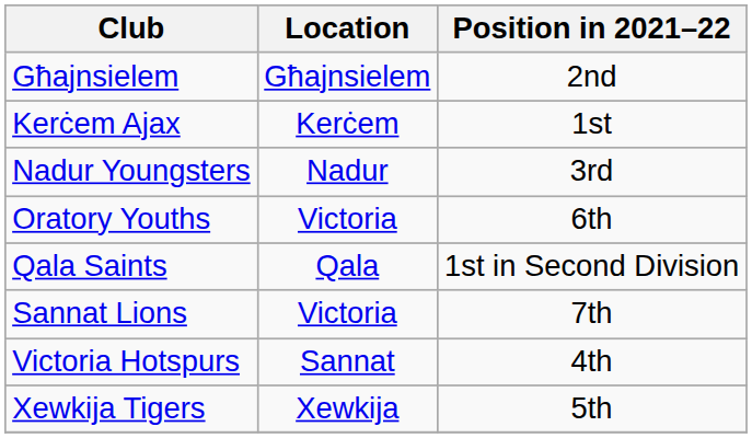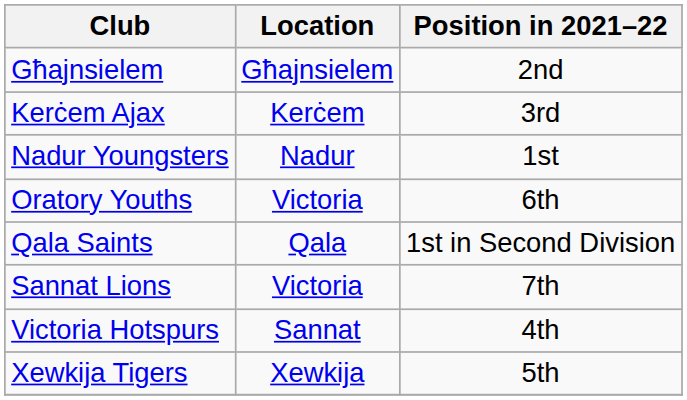Kerċem Ajax | Position in 2021–22: 1st -> 3rd
Nadur Youngsters | Position in 2021–22: 3rd -> 1st
